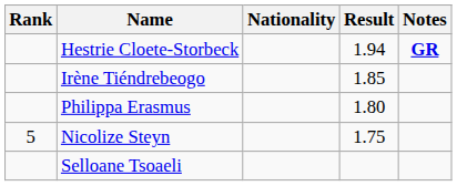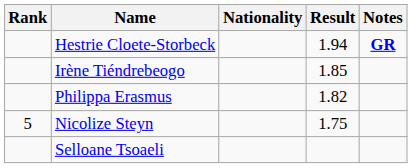Philippa Erasmus | Result: 1.80 -> 1.82
